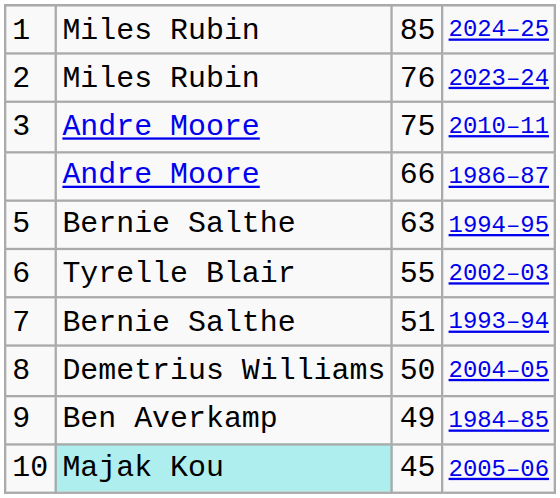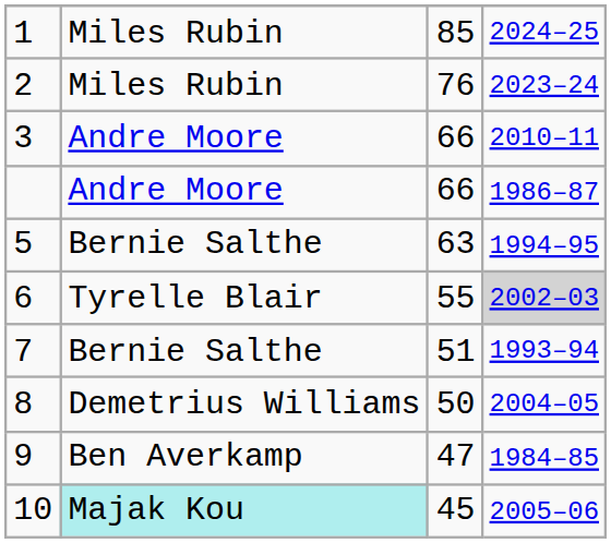3 | column 3: 75 -> 66
6 | column 4: no background -> lightgrey background
9 | column 3: 49 -> 47
